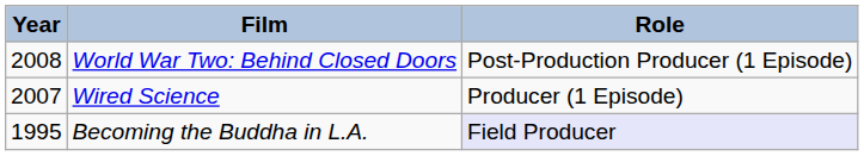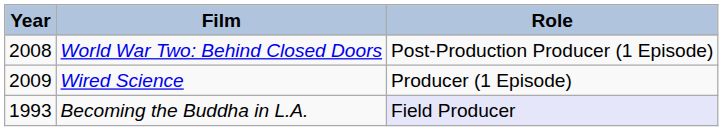Wired Science | Year: 2007 -> 2009
Becoming the Buddha in L.A. | Year: 1995 -> 1993
